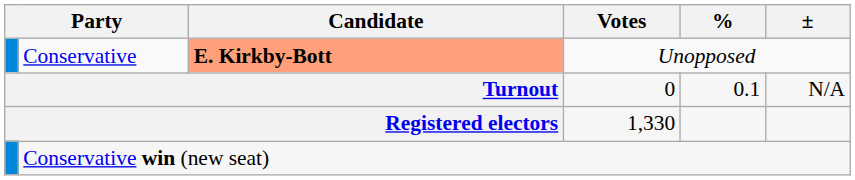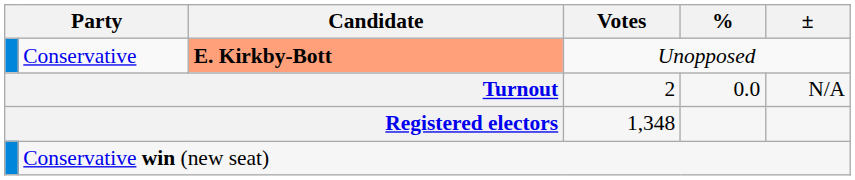Turnout | Votes: 0 -> 2
Turnout | %: 0.1 -> 0.0
Registered electors | Votes: 1,330 -> 1,348
